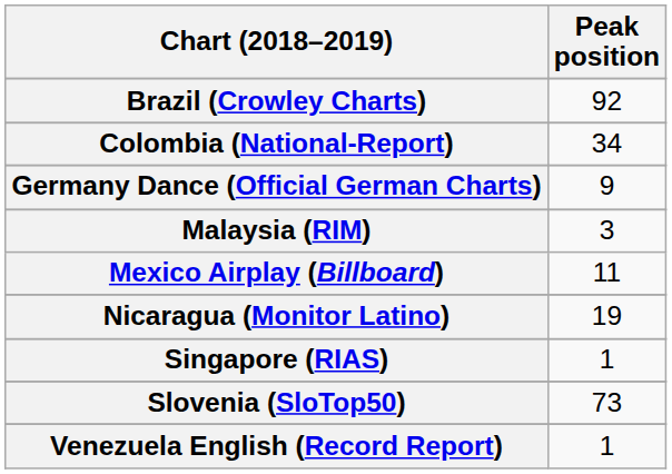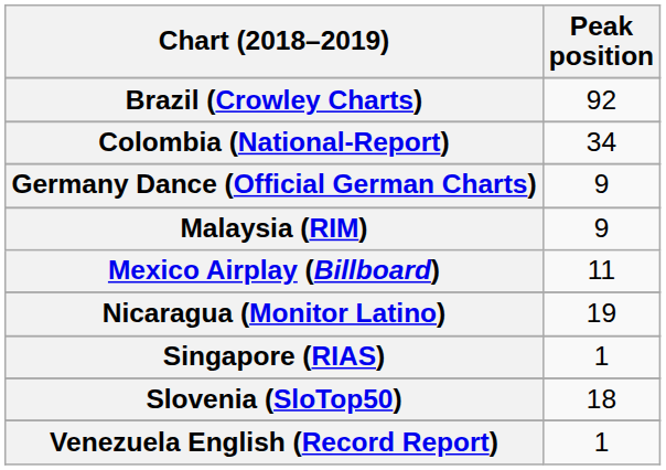Malaysia (RIM) | Peak position: 3 -> 9
Slovenia (SloTop50) | Peak position: 73 -> 18
